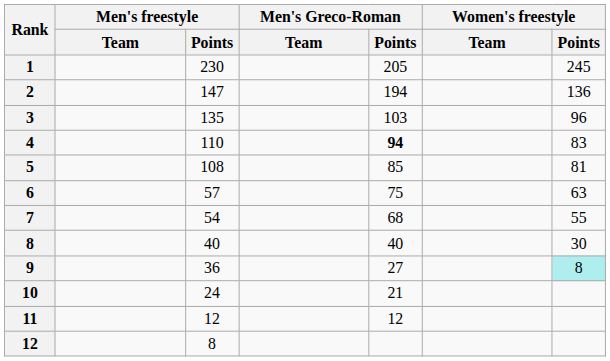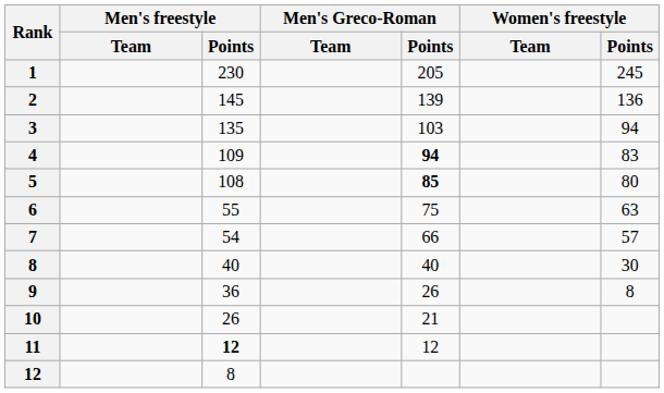2 | Men's freestyle / Points: 147 -> 145
2 | Men's Greco-Roman / Points: 194 -> 139
3 | Women's freestyle / Points: 96 -> 94
4 | Men's freestyle / Points: 110 -> 109
5 | Men's Greco-Roman / Points: normal -> bold
5 | Women's freestyle / Points: 81 -> 80
6 | Men's freestyle / Points: 57 -> 55
7 | Men's Greco-Roman / Points: 68 -> 66
7 | Women's freestyle / Points: 55 -> 57
9 | Men's Greco-Roman / Points: 27 -> 26
9 | Women's freestyle / Points: paleturquoise background -> no background
10 | Men's freestyle / Points: 24 -> 26
11 | Men's freestyle / Points: normal -> bold
